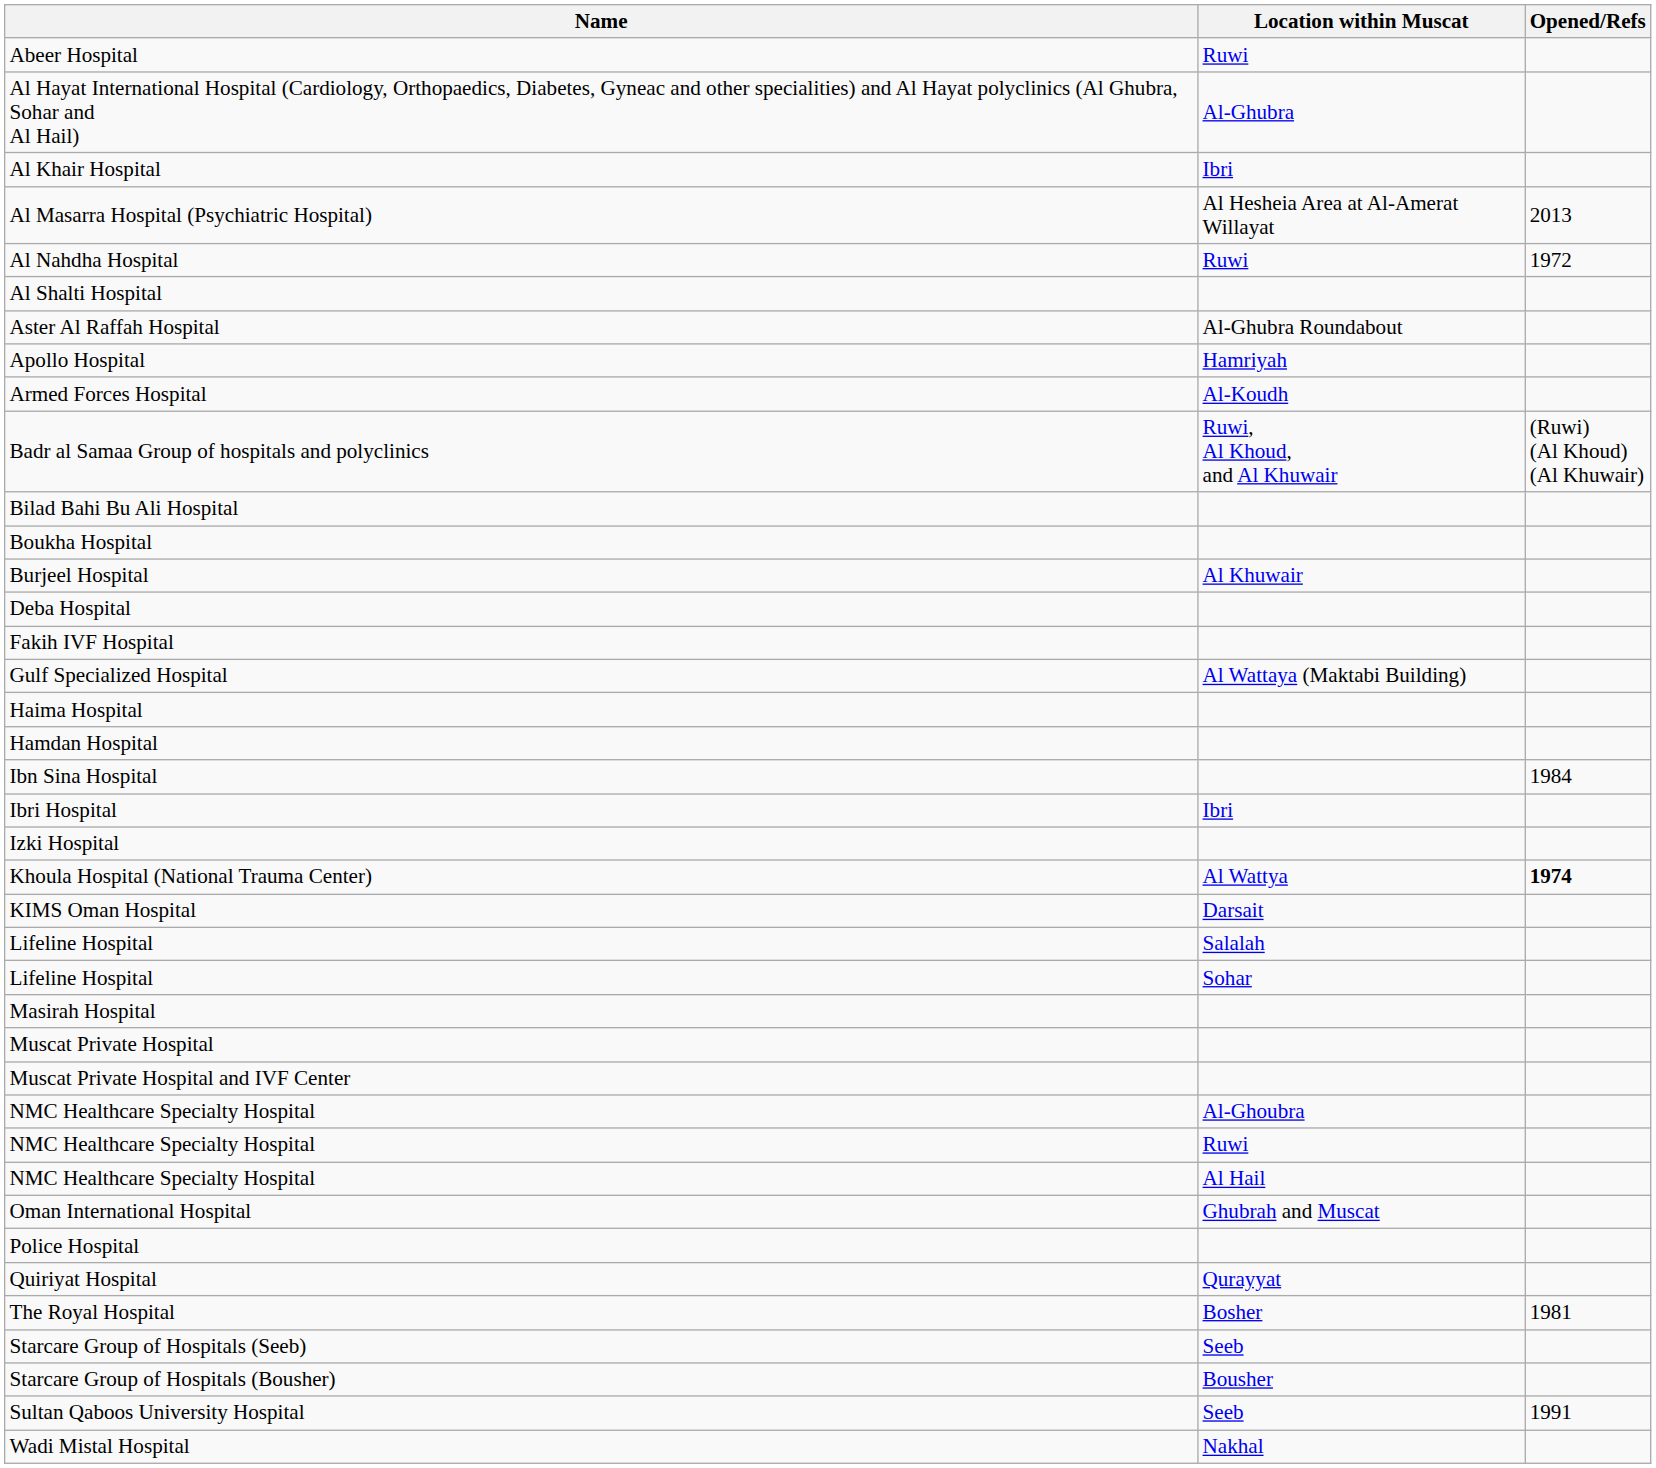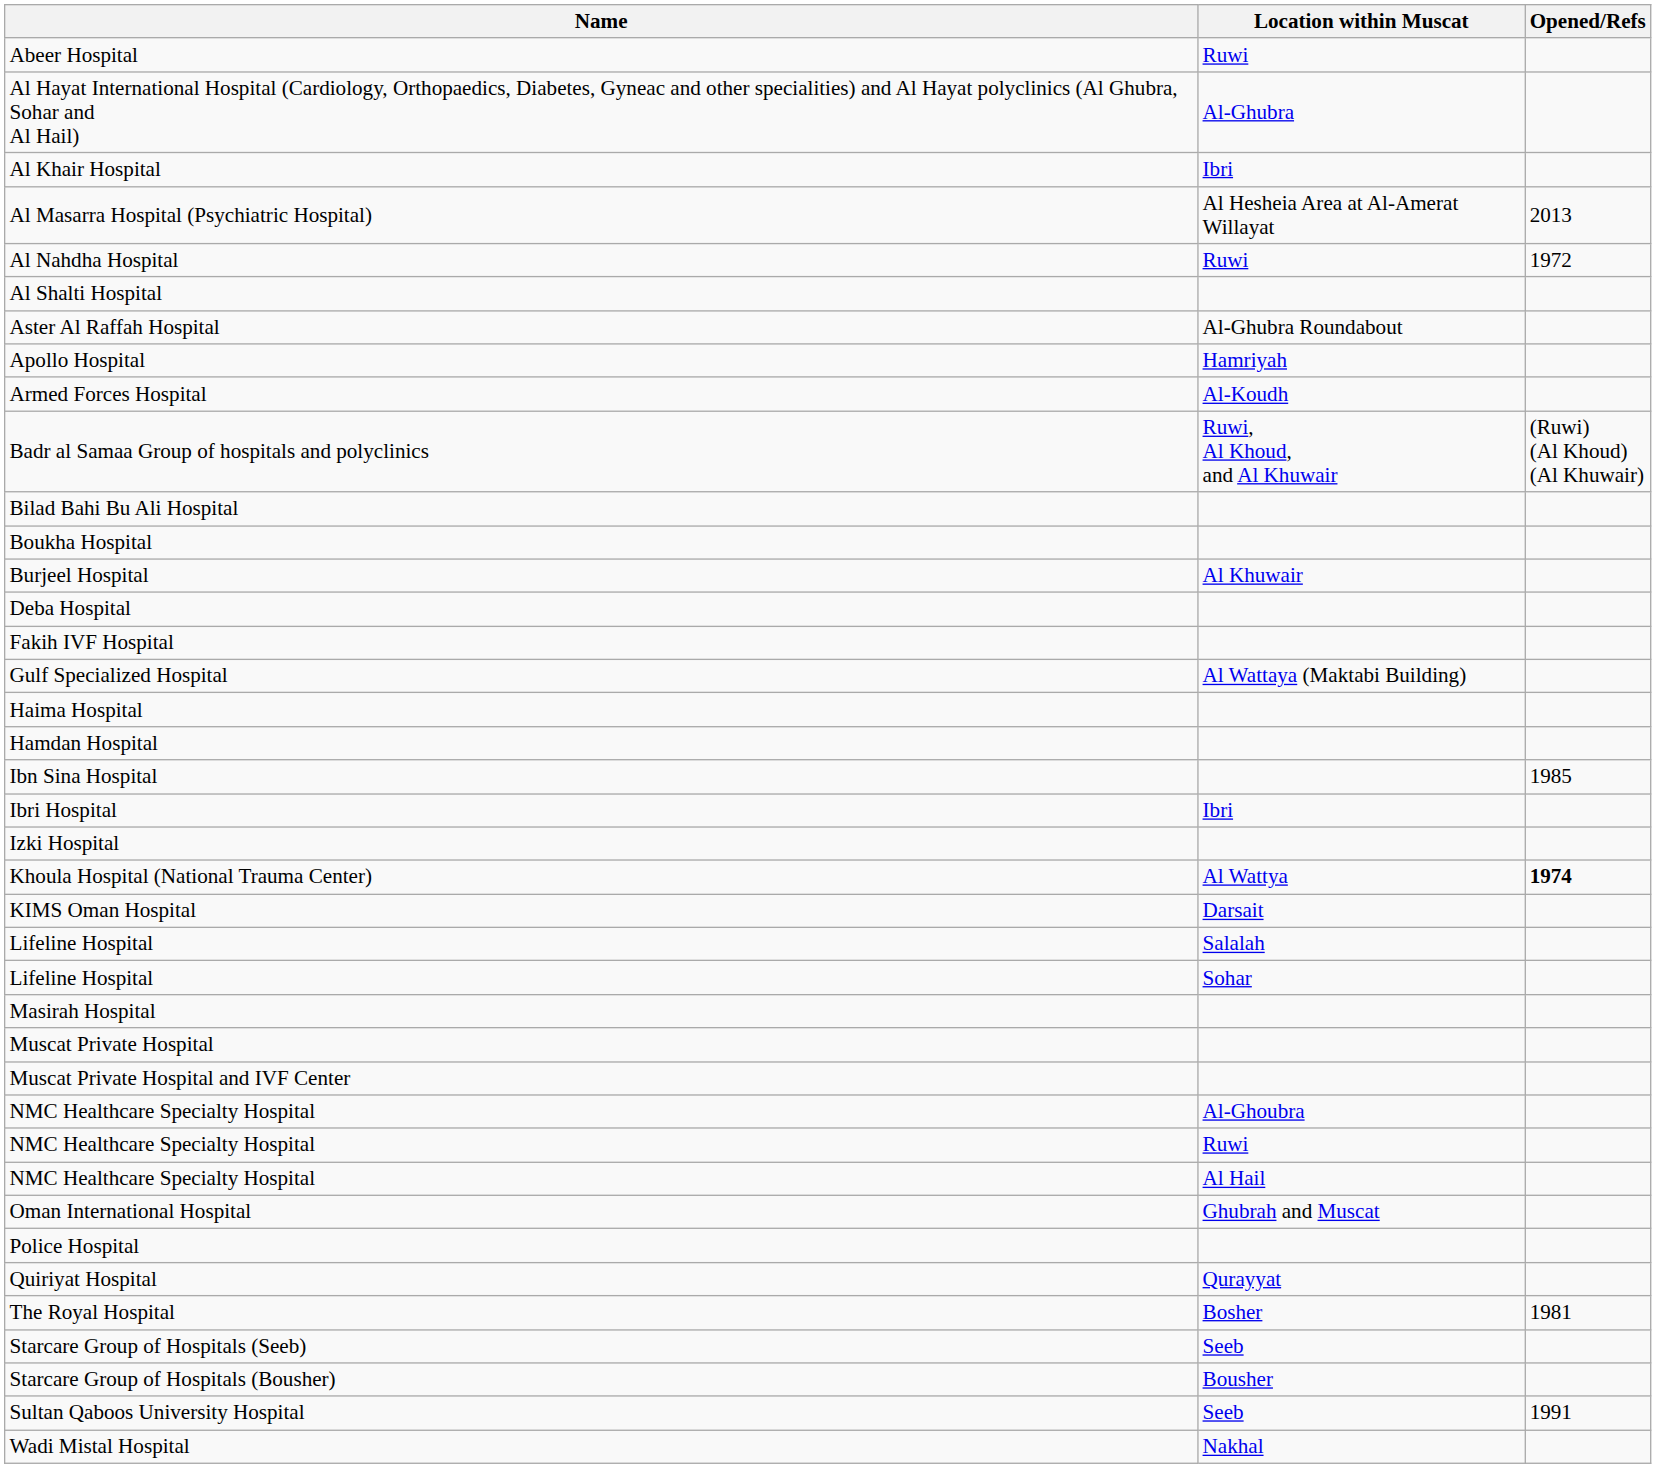Ibn Sina Hospital | Opened/Refs: 1984 -> 1985
